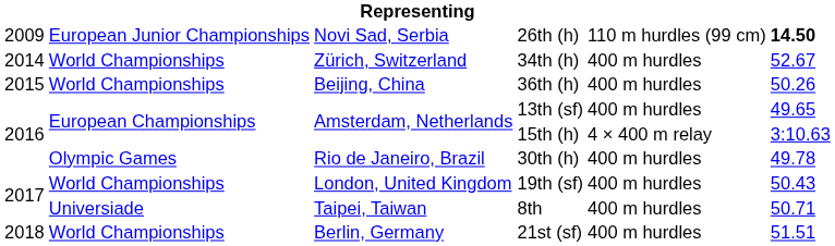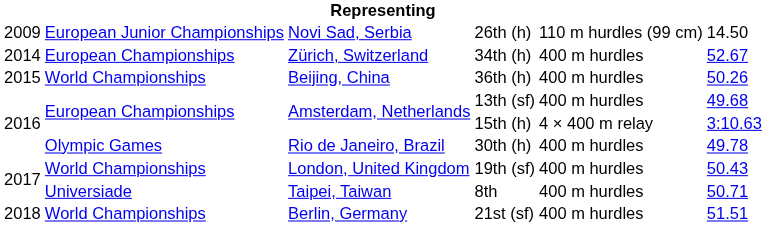26th (h) | column 6: bold -> normal
34th (h) | column 2: World Championships -> European Championships
13th (sf) | column 6: 49.65 -> 49.68
